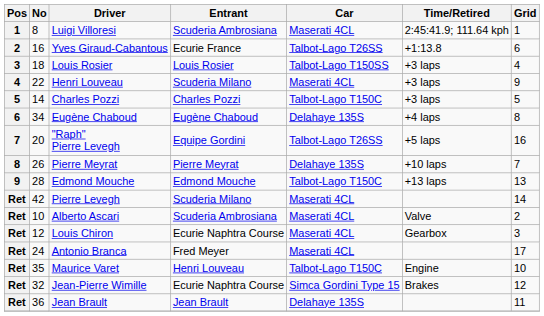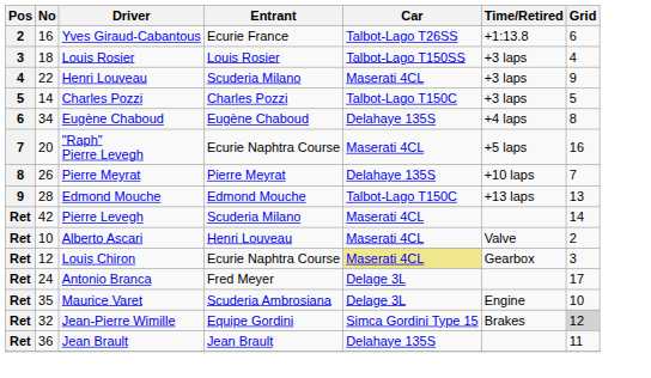- row: 1 | 8 | Luigi Villoresi | Scuderia Ambrosiana | Maserati 4CL | 2:45:41.9; 111.64 kph | 1
"Raph" Pierre Levegh | Entrant: Equipe Gordini -> Ecurie Naphtra Course
"Raph" Pierre Levegh | Car: Talbot-Lago T26SS -> Maserati 4CL
Alberto Ascari | Entrant: Scuderia Ambrosiana -> Henri Louveau
Louis Chiron | Car: no background -> khaki background
Antonio Branca | Car: Maserati 4CL -> Delage 3L
Maurice Varet | Entrant: Henri Louveau -> Scuderia Ambrosiana
Maurice Varet | Car: Talbot-Lago T150C -> Delage 3L
Jean-Pierre Wimille | Entrant: Ecurie Naphtra Course -> Equipe Gordini
Jean-Pierre Wimille | Grid: no background -> lightgrey background
